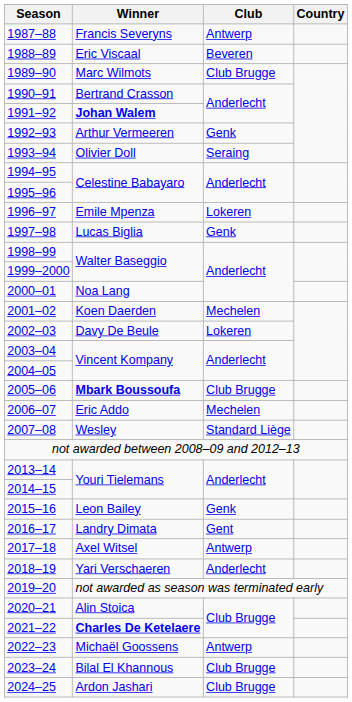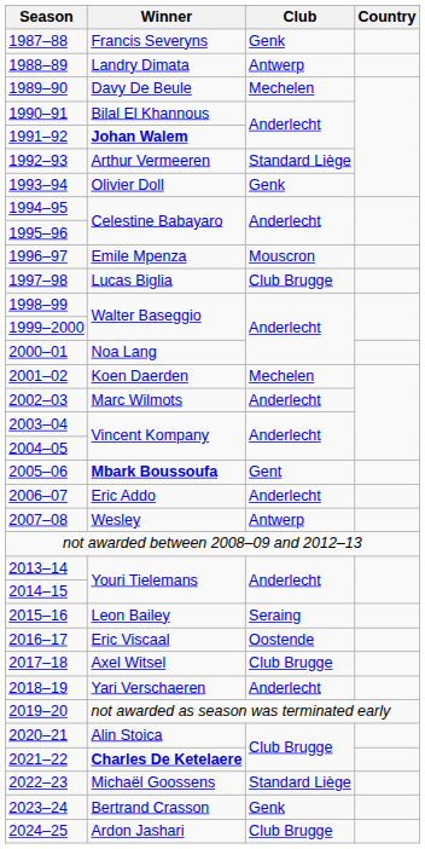1987–88 | Club: Antwerp -> Genk
1988–89 | Winner: Eric Viscaal -> Landry Dimata
1988–89 | Club: Beveren -> Antwerp
1989–90 | Winner: Marc Wilmots -> Davy De Beule
1989–90 | Club: Club Brugge -> Mechelen
1990–91 | Winner: Bertrand Crasson -> Bilal El Khannous
1992–93 | Club: Genk -> Standard Liège
1993–94 | Club: Seraing -> Genk
1996–97 | Club: Lokeren -> Mouscron
1997–98 | Club: Genk -> Club Brugge
2002–03 | Winner: Davy De Beule -> Marc Wilmots
2002–03 | Club: Lokeren -> Anderlecht
2005–06 | Club: Club Brugge -> Gent
2006–07 | Club: Mechelen -> Anderlecht
2007–08 | Club: Standard Liège -> Antwerp
2015–16 | Club: Genk -> Seraing
2016–17 | Winner: Landry Dimata -> Eric Viscaal
2016–17 | Club: Gent -> Oostende
2017–18 | Club: Antwerp -> Club Brugge
2022–23 | Club: Antwerp -> Standard Liège
2023–24 | Winner: Bilal El Khannous -> Bertrand Crasson
2023–24 | Club: Club Brugge -> Genk
